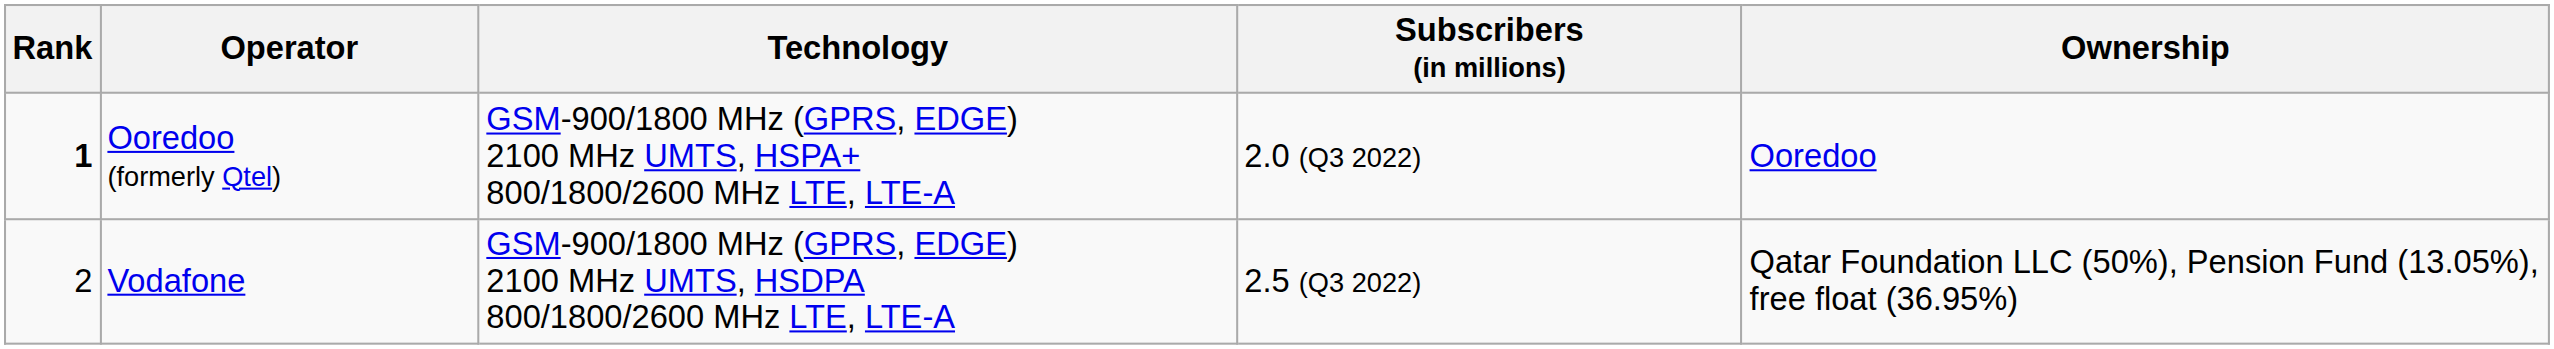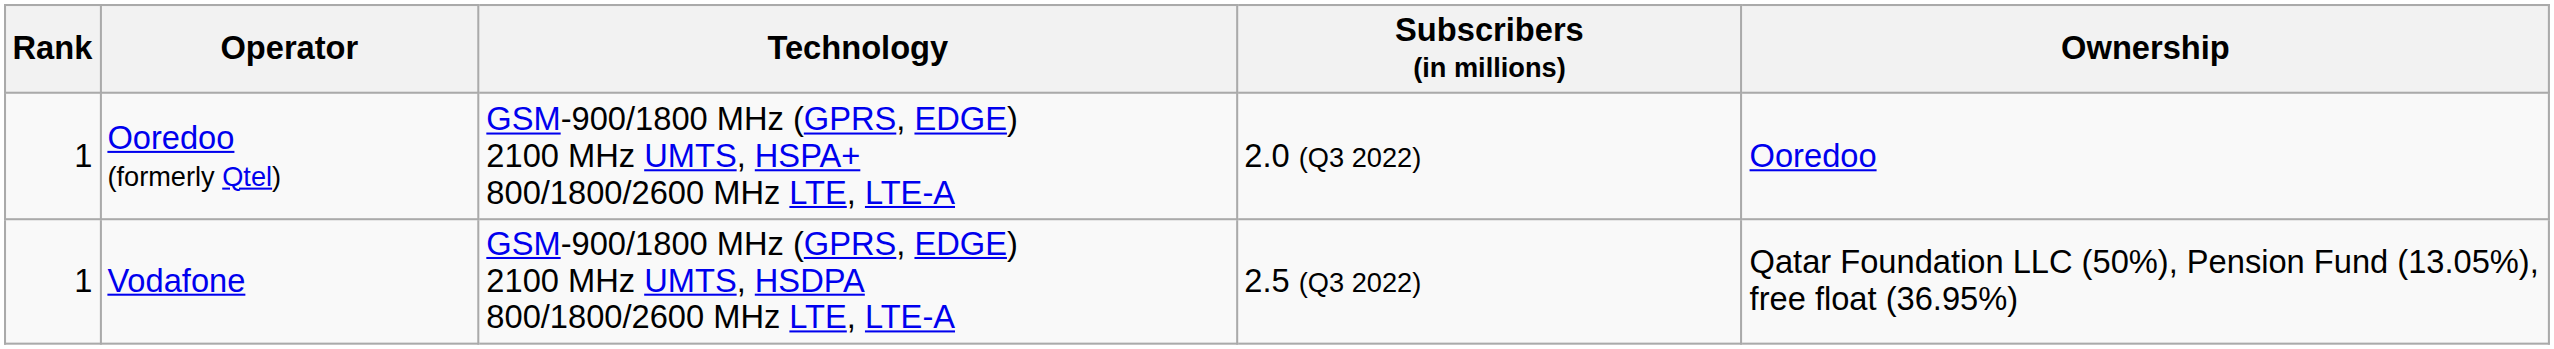Ooredoo (formerly Qtel) | Rank: bold -> normal
Vodafone | Rank: 2 -> 1
